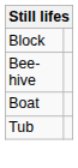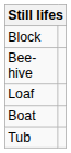+ row: Loaf
